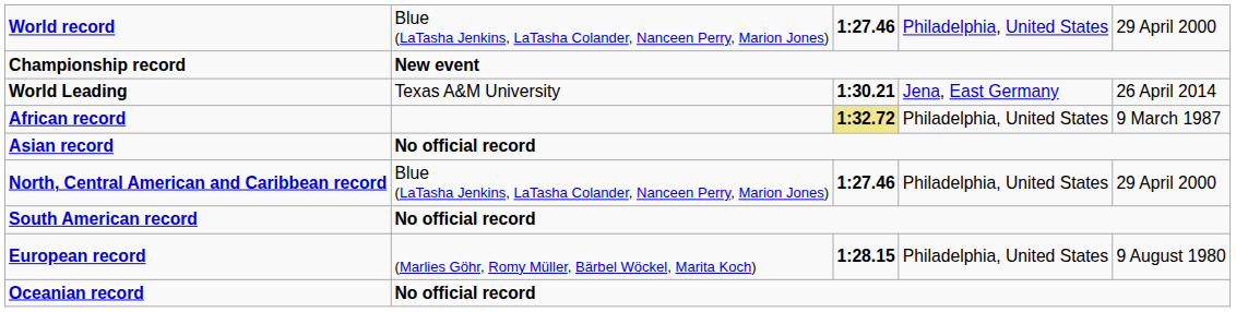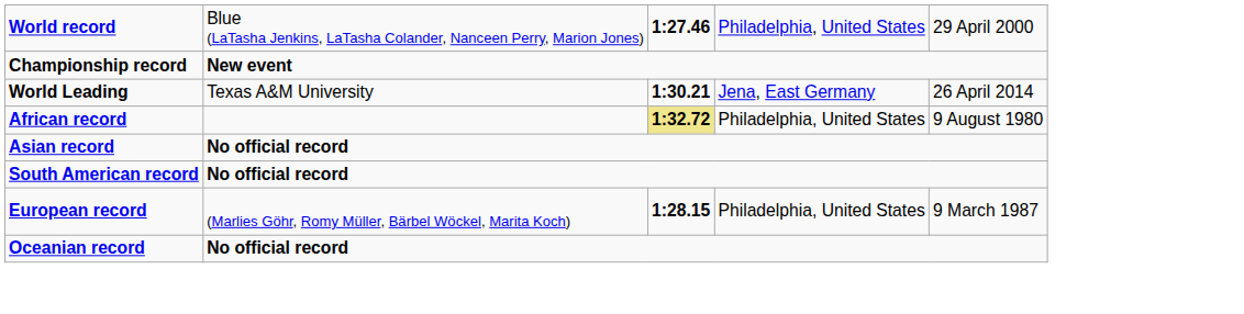African record | column 5: 9 March 1987 -> 9 August 1980
- row: North, Central American and Caribbean record | Blue (LaTasha Jenkins, LaTasha Colander, Nanceen Perry, Marion Jones) | 1:27.46 | Philadelphia, United States | 29 April 2000
European record | column 5: 9 August 1980 -> 9 March 1987
